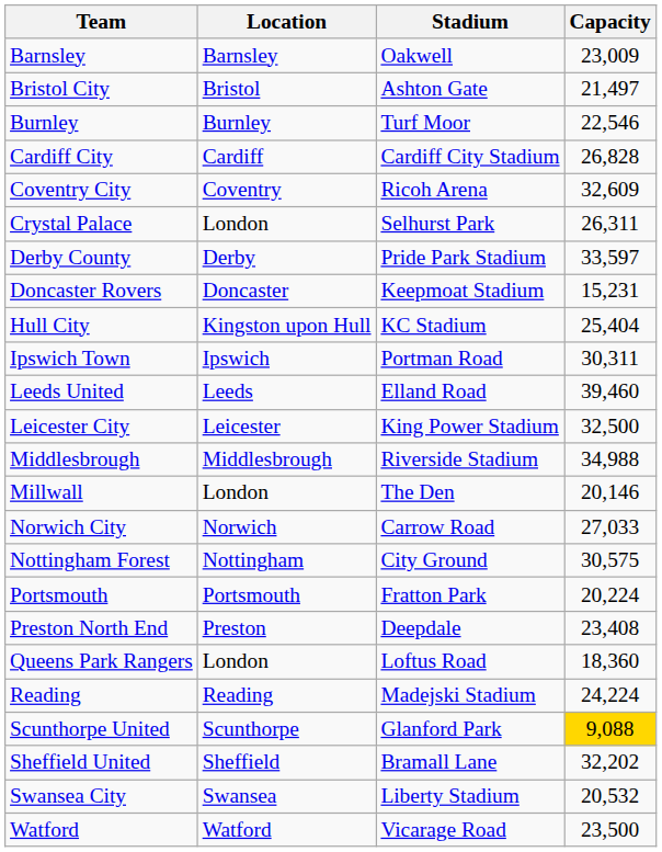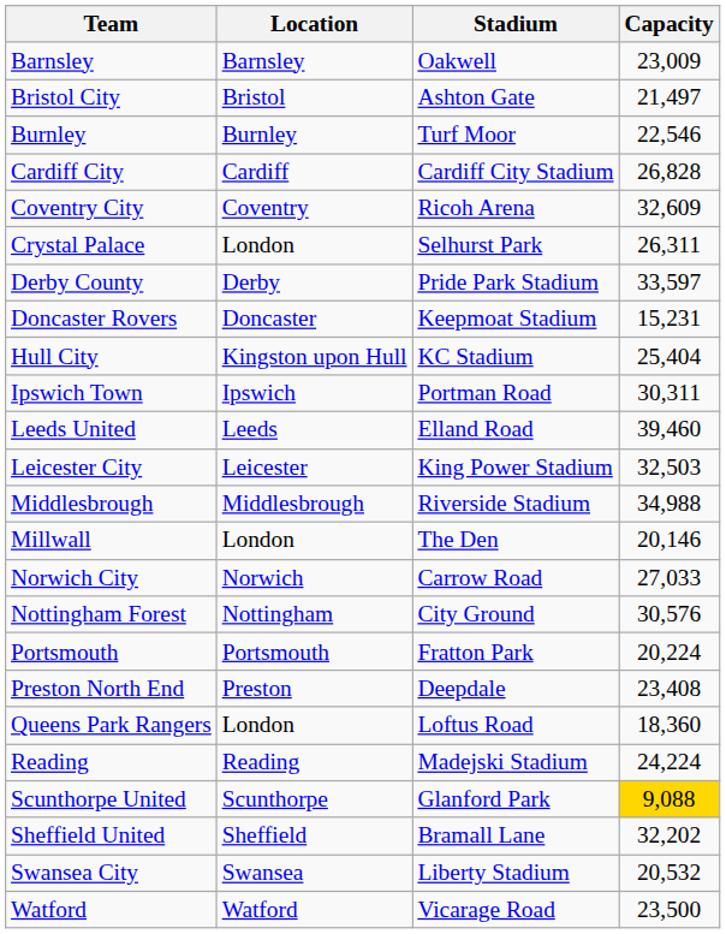Leicester City | Capacity: 32,500 -> 32,503
Nottingham Forest | Capacity: 30,575 -> 30,576
